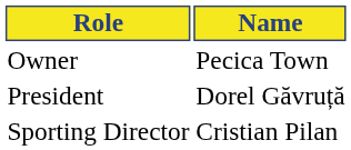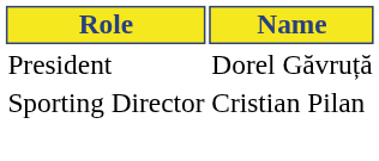- row: Owner | Pecica Town
